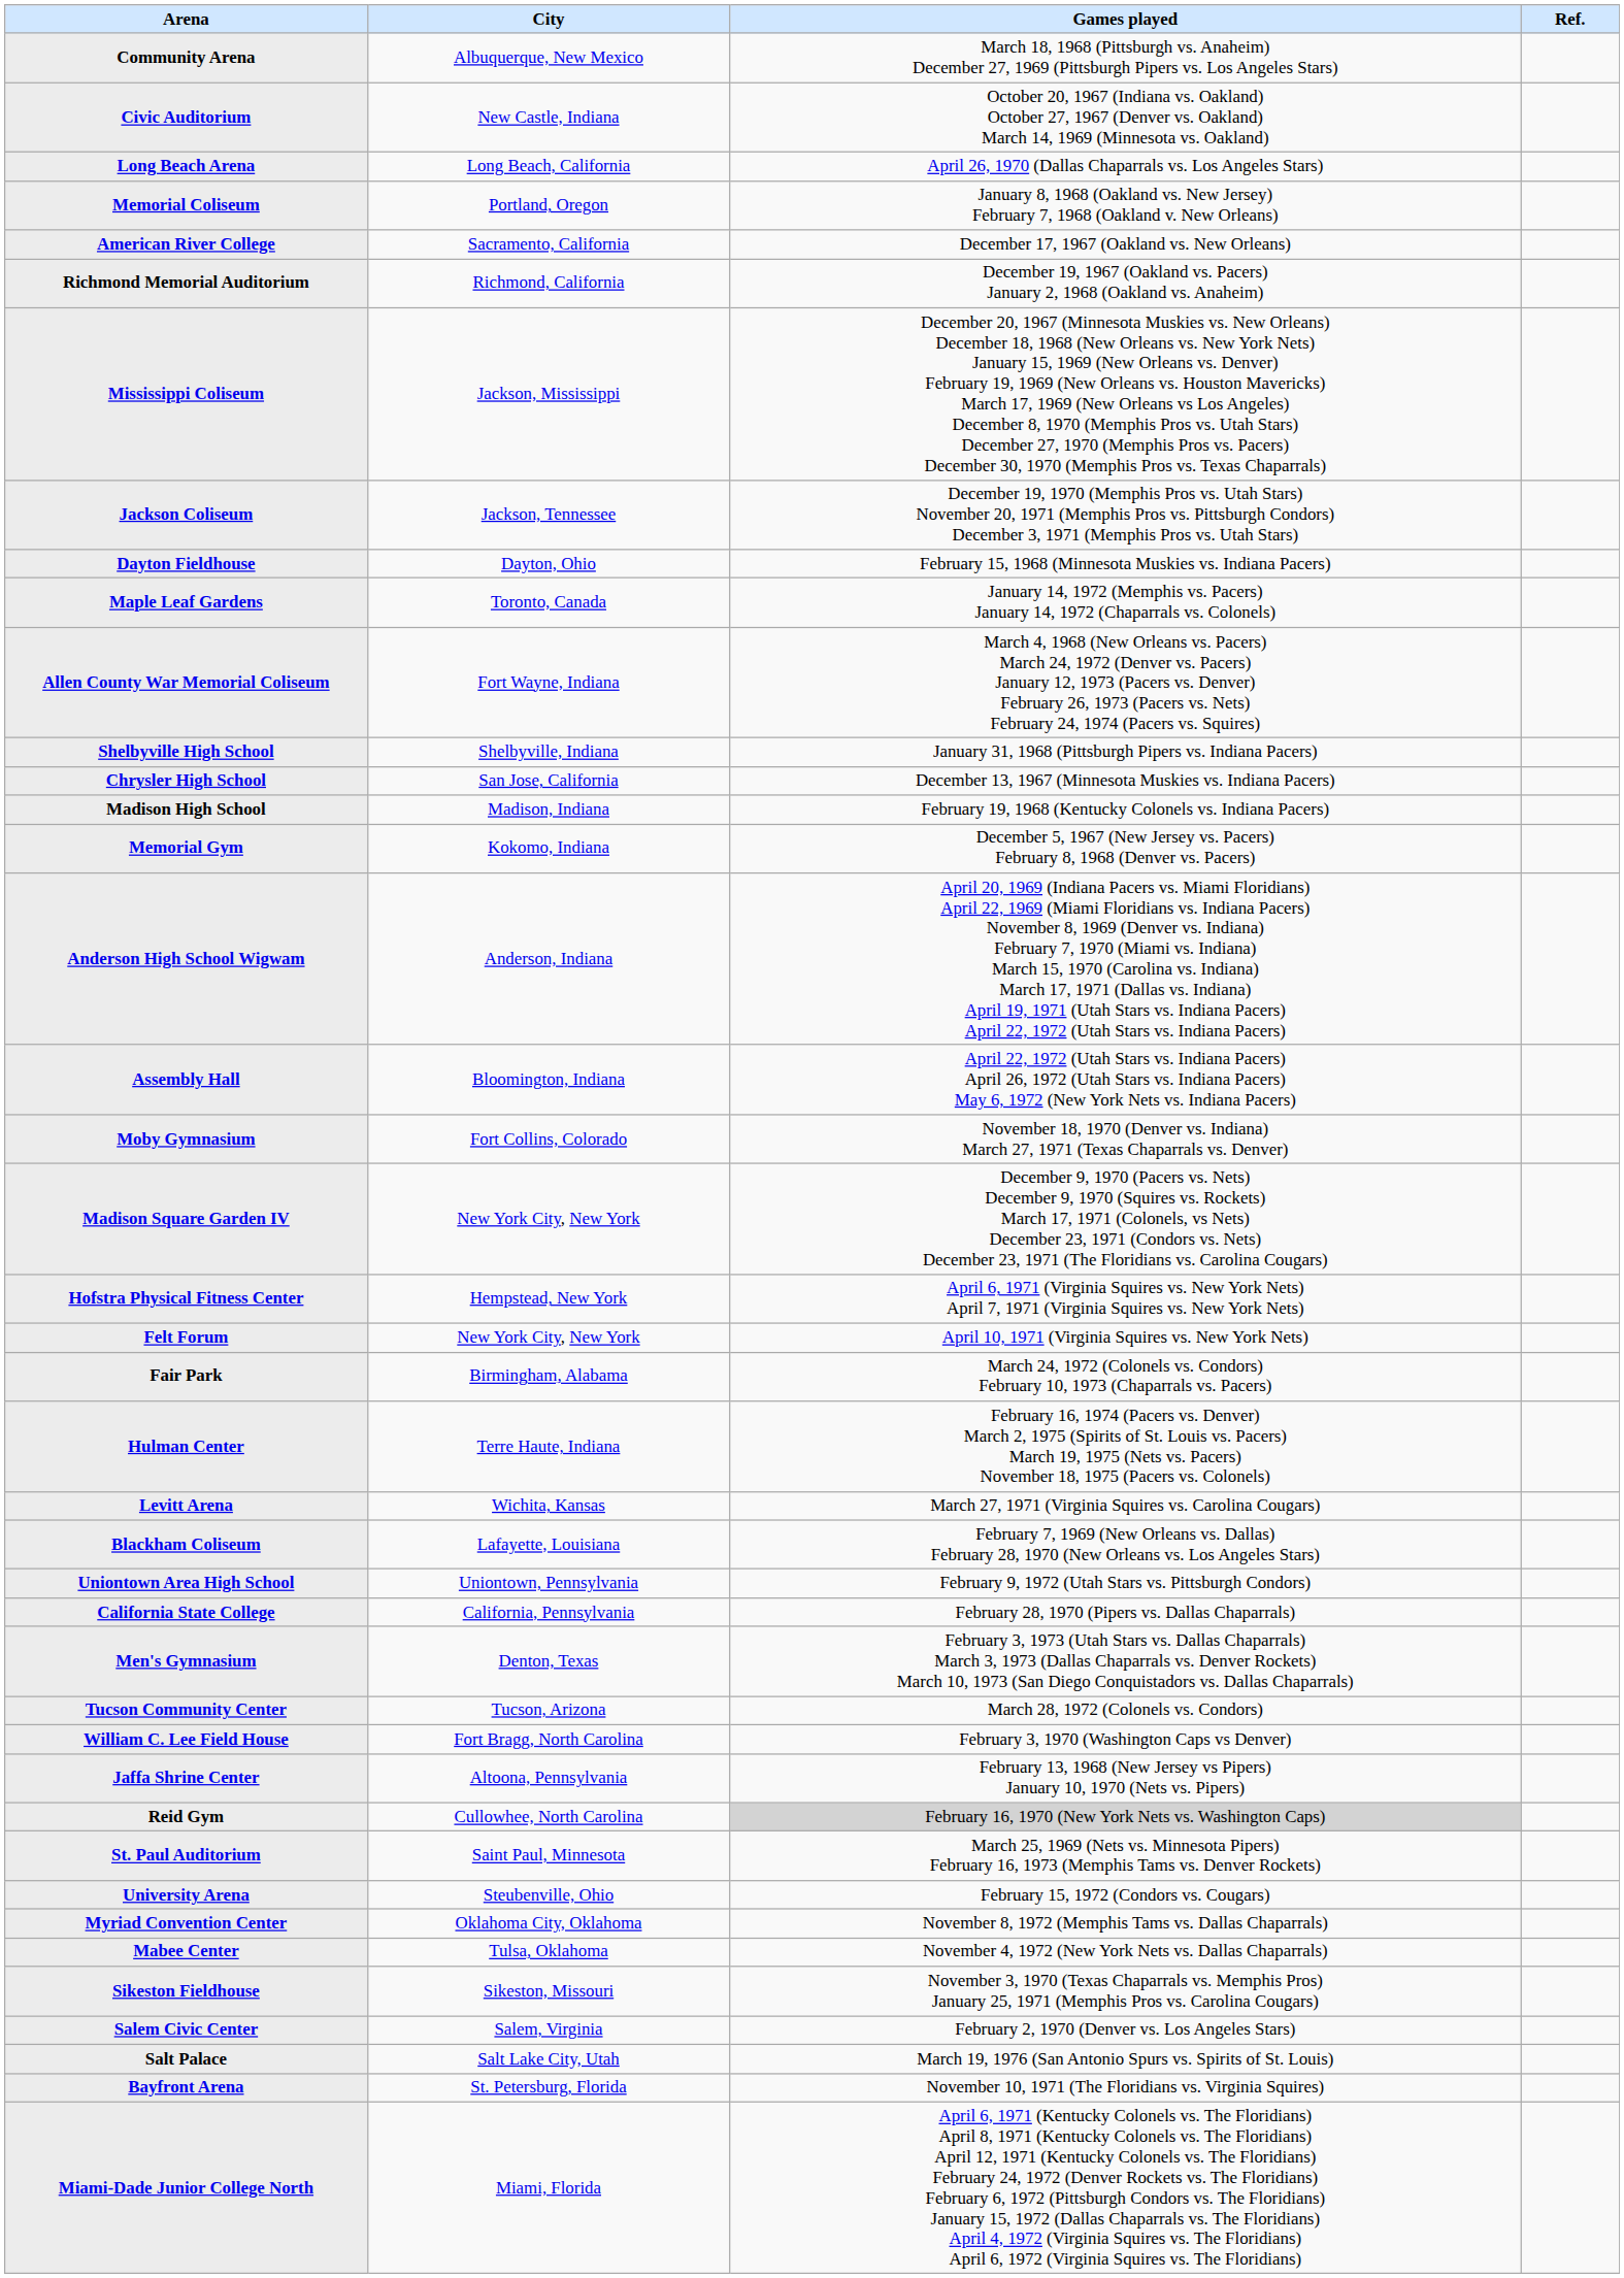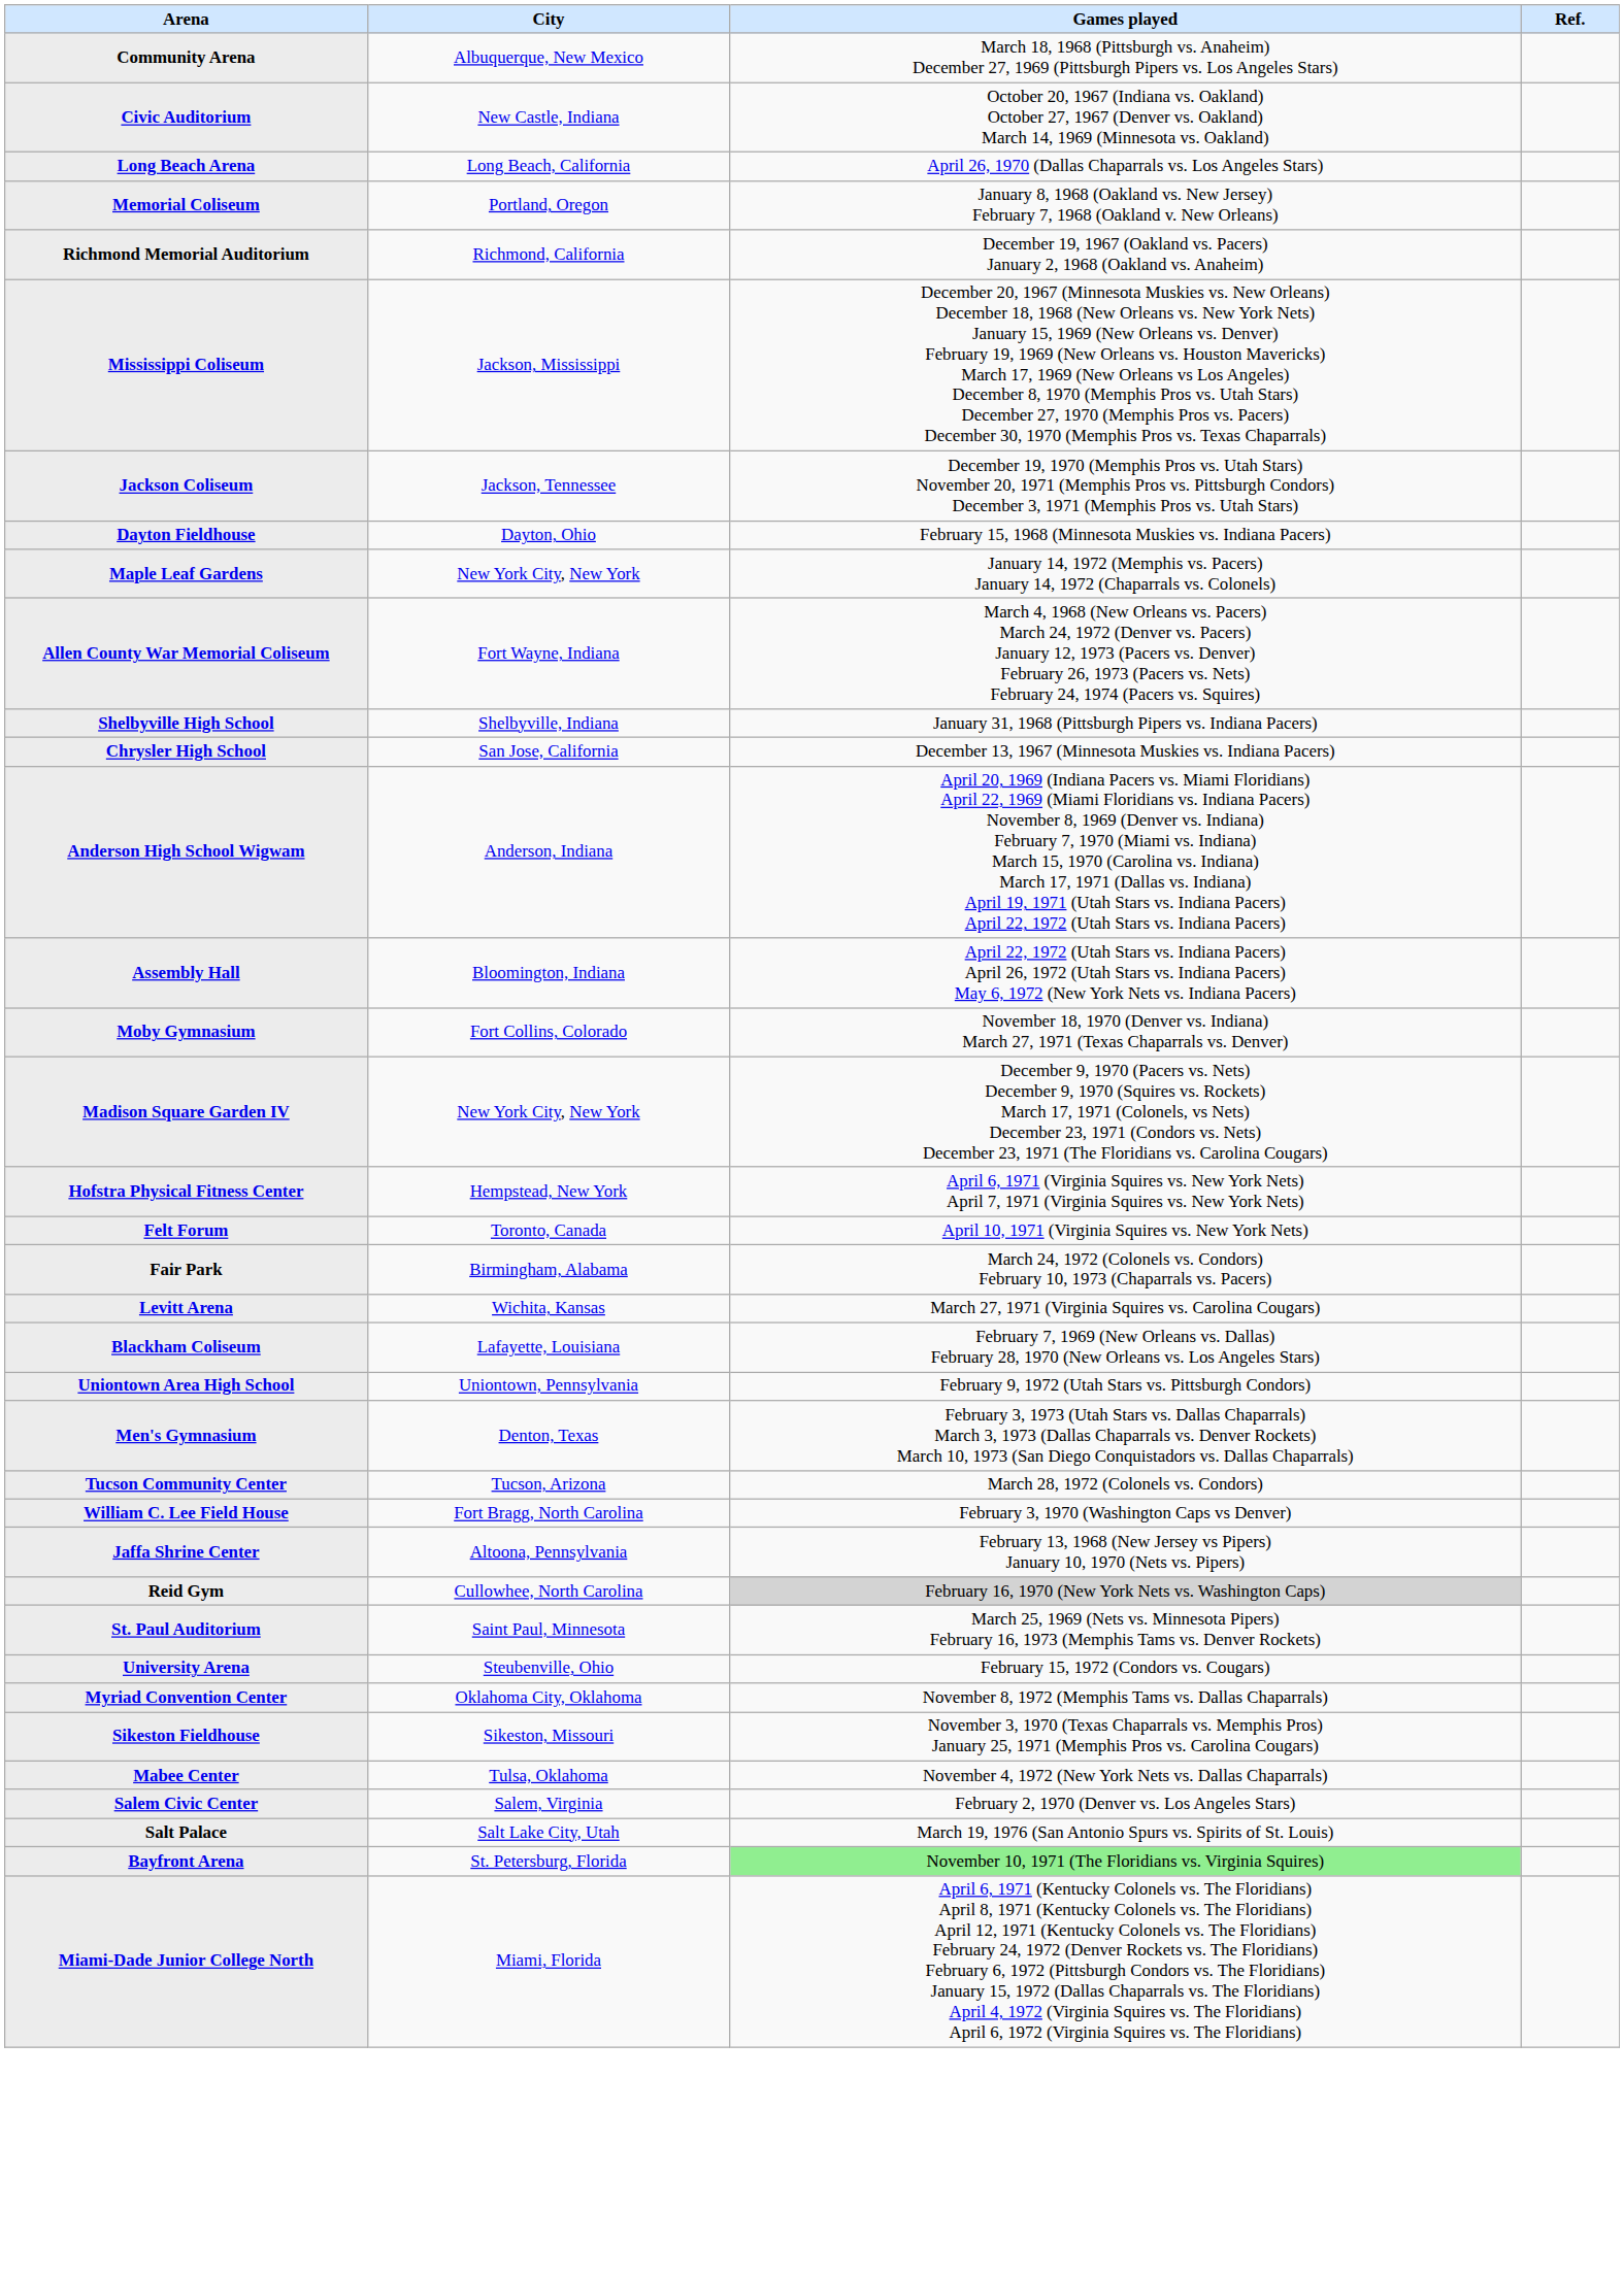- row: American River College | Sacramento, California | December 17, 1967 (Oakland vs. New Orleans)
Maple Leaf Gardens | City: Toronto, Canada -> New York City, New York
- row: Madison High School | Madison, Indiana | February 19, 1968 (Kentucky Colonels vs. Indiana Pacers)
- row: Memorial Gym | Kokomo, Indiana | December 5, 1967 (New Jersey vs. Pacers) February 8, 1968 (Denver vs. Pacers)
Felt Forum | City: New York City, New York -> Toronto, Canada
- row: Hulman Center | Terre Haute, Indiana | February 16, 1974 (Pacers vs. Denver) March 2, 1975 (Spirits of St. Louis vs. Pacers) March 19, 1975 (Nets vs. Pacers) November 18, 1975 (Pacers vs. Colonels)
- row: California State College | California, Pennsylvania | February 28, 1970 (Pipers vs. Dallas Chaparrals)
rows swapped: Mabee Center <-> Sikeston Fieldhouse
Bayfront Arena | Games played: no background -> lightgreen background
